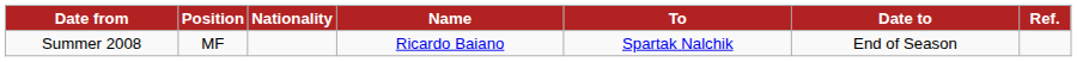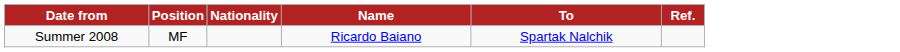- column: Date to | End of Season
